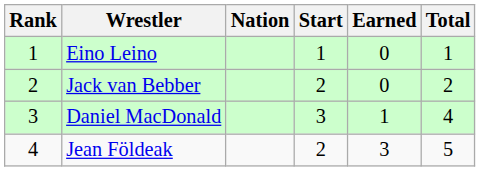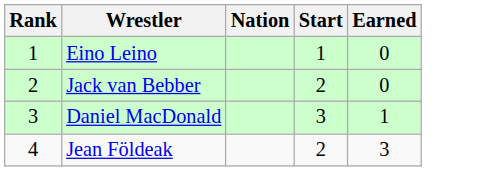- column: Total | 1 | 2 | 4 | 5
